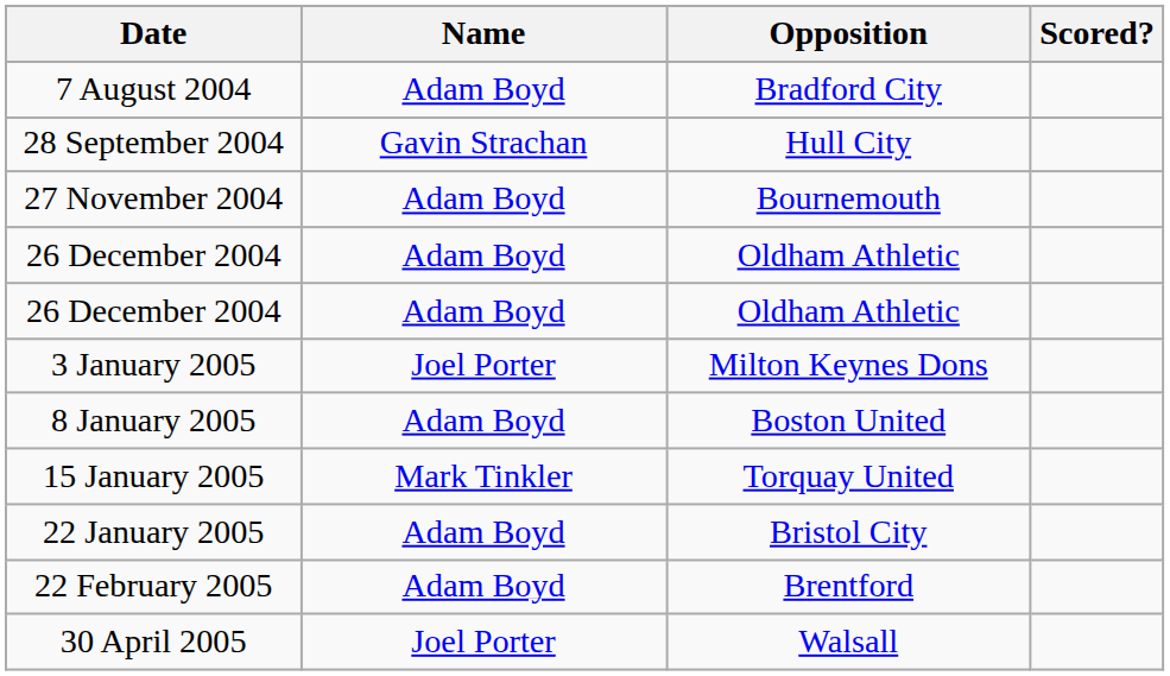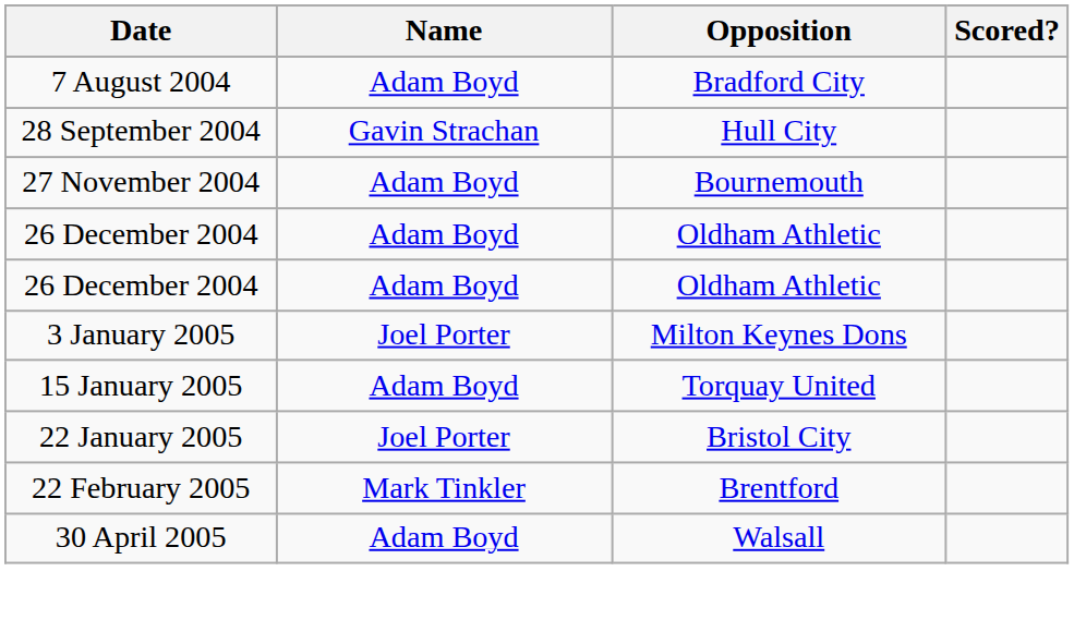- row: 8 January 2005 | Adam Boyd | Boston United
15 January 2005 | Name: Mark Tinkler -> Adam Boyd
22 January 2005 | Name: Adam Boyd -> Joel Porter
22 February 2005 | Name: Adam Boyd -> Mark Tinkler
30 April 2005 | Name: Joel Porter -> Adam Boyd
